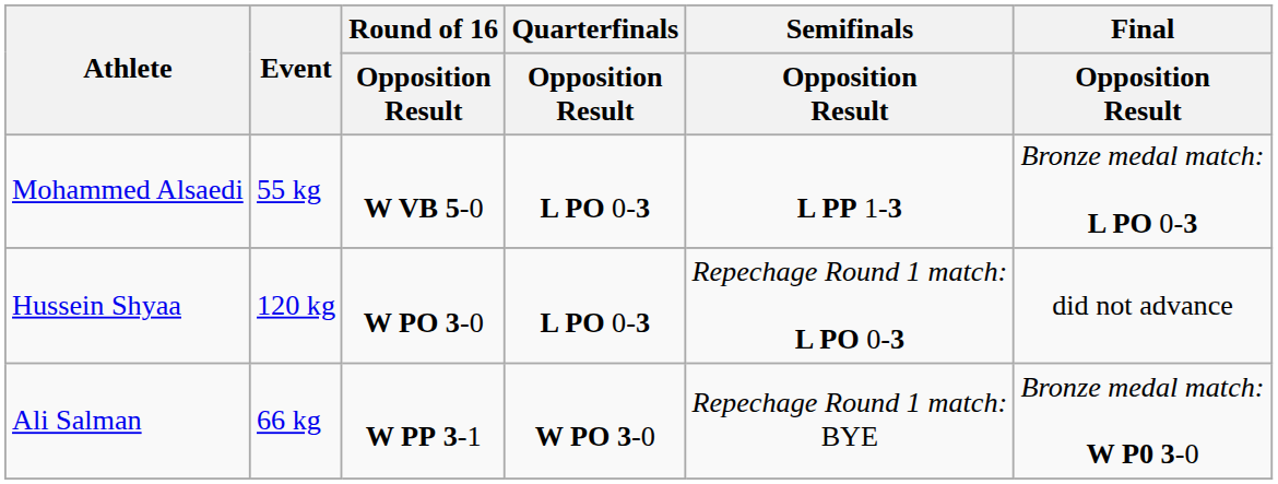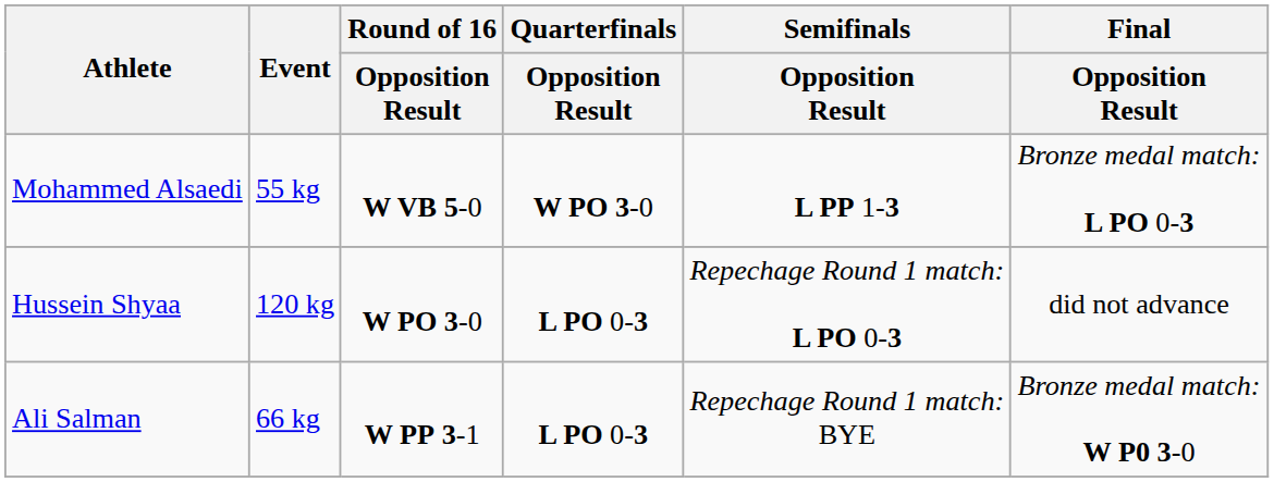Mohammed Alsaedi | Quarterfinals / Opposition Result: L PO 0-3 -> W PO 3-0
Ali Salman | Quarterfinals / Opposition Result: W PO 3-0 -> L PO 0-3
